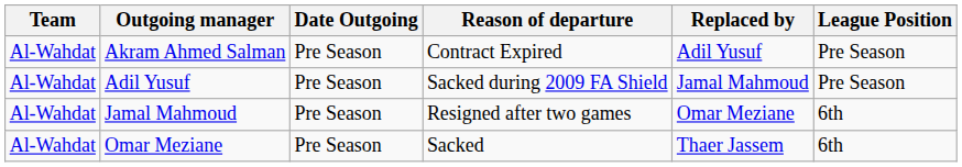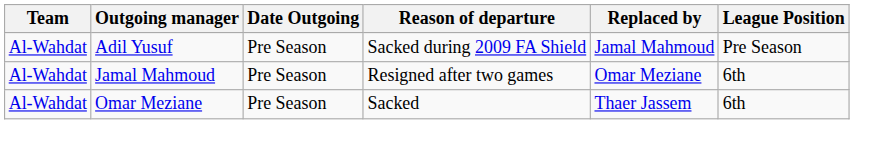- row: Al-Wahdat | Akram Ahmed Salman | Pre Season | Contract Expired | Adil Yusuf | Pre Season
